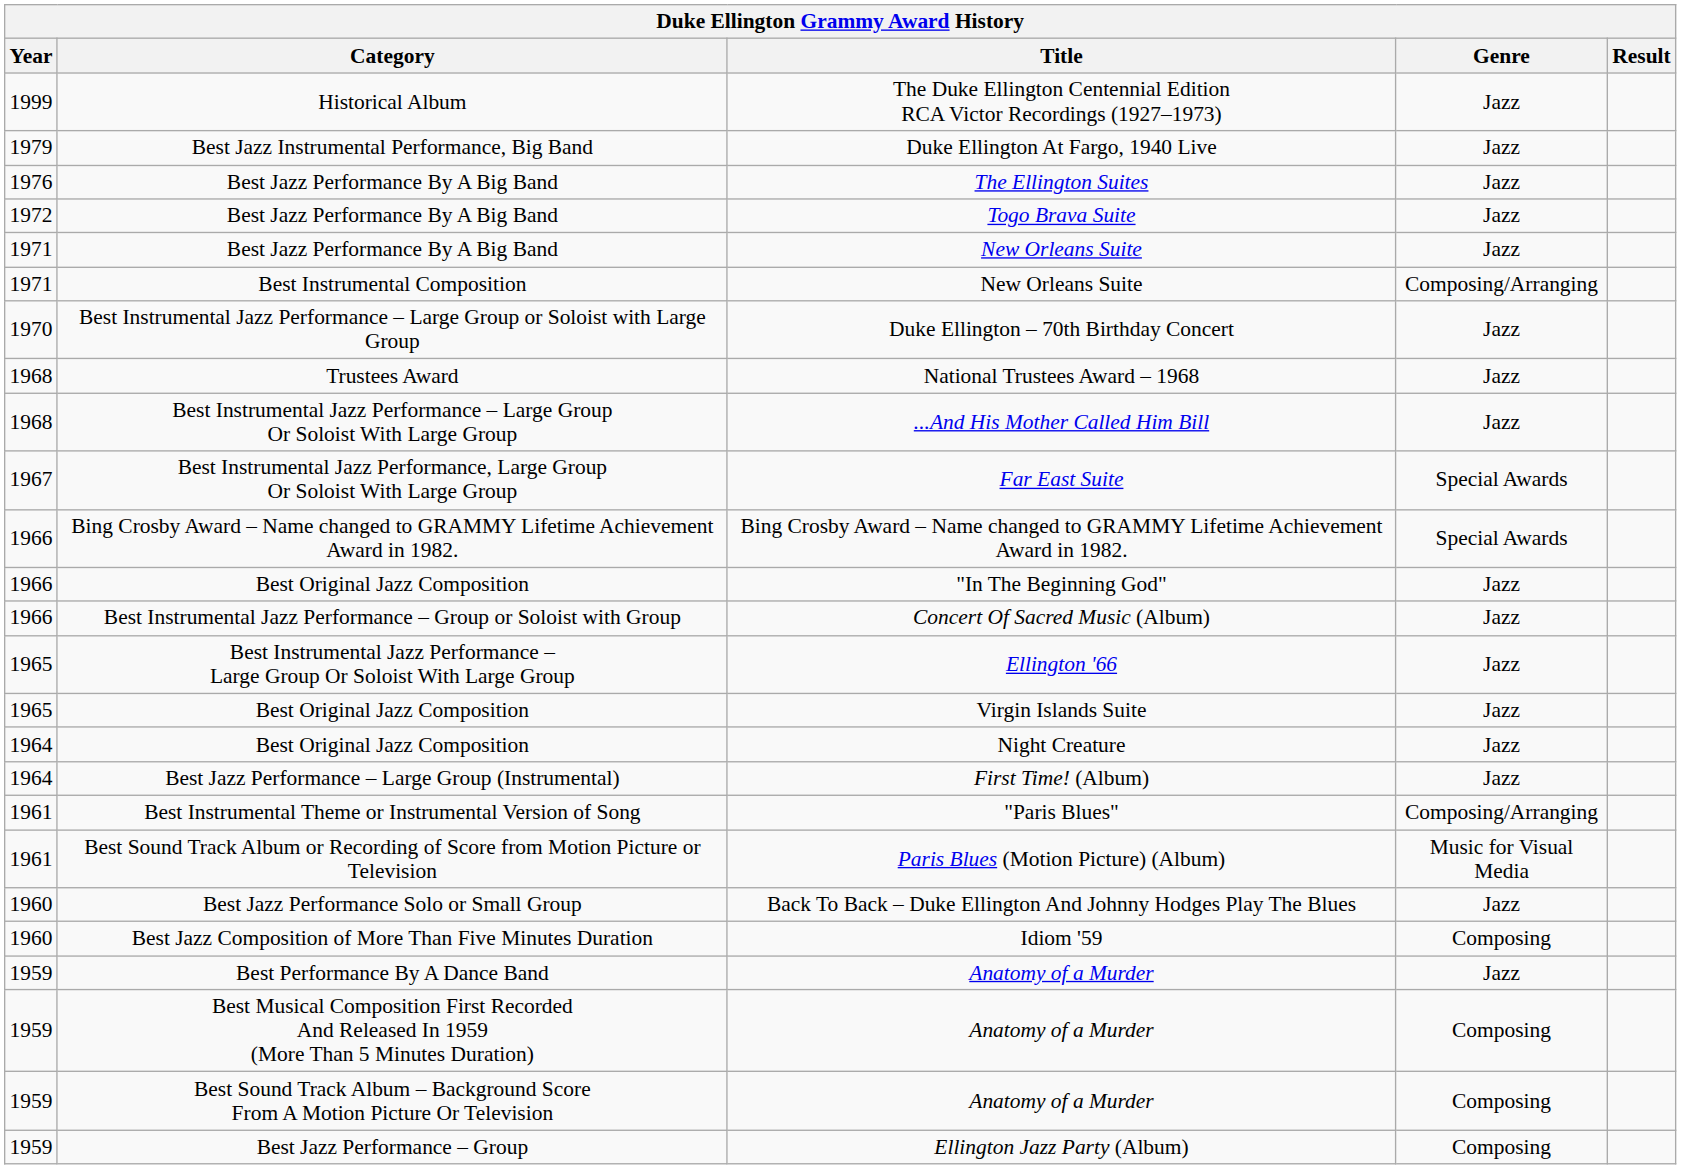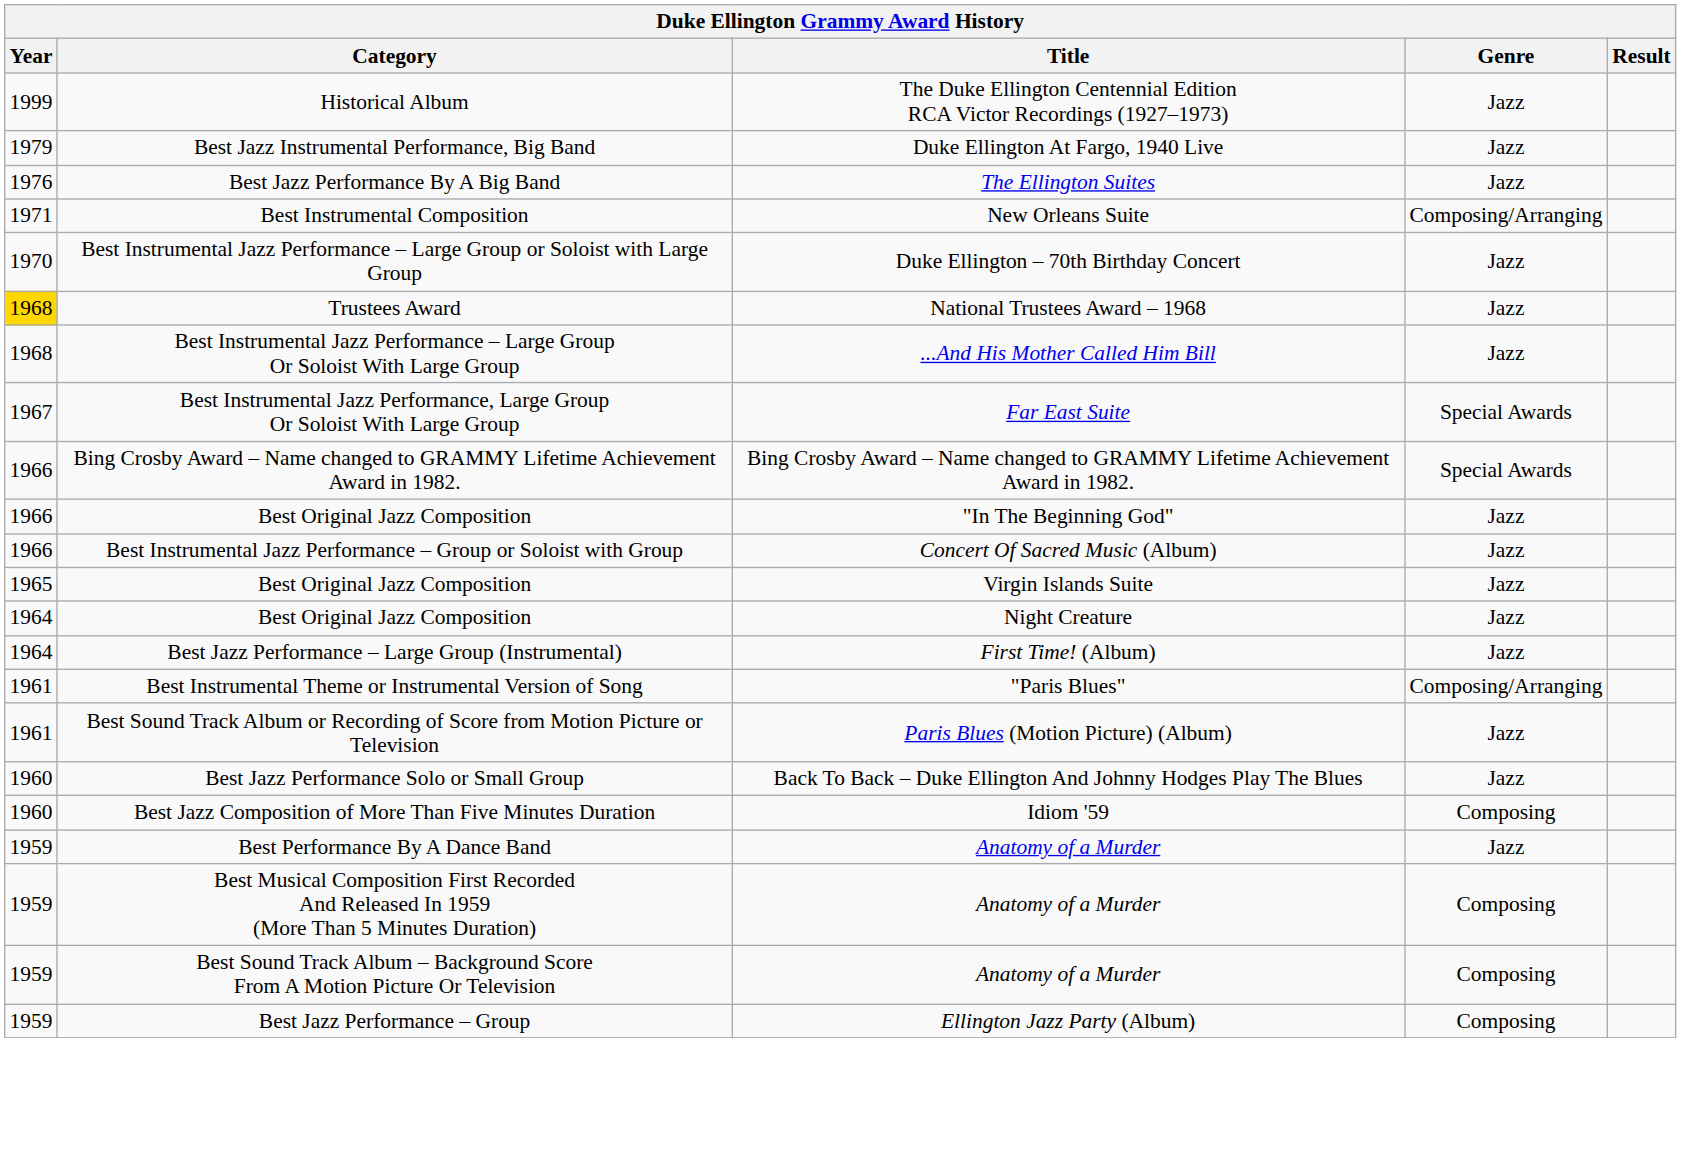- row: 1972 | Best Jazz Performance By A Big Band | Togo Brava Suite | Jazz
- row: 1971 | Best Jazz Performance By A Big Band | New Orleans Suite | Jazz
National Trustees Award – 1968 | Year: no background -> gold background
- row: 1965 | Best Instrumental Jazz Performance – Large Group Or Soloist With Large Group | Ellington '66 | Jazz
Paris Blues (Motion Picture) (Album) | Genre: Music for Visual Media -> Jazz
